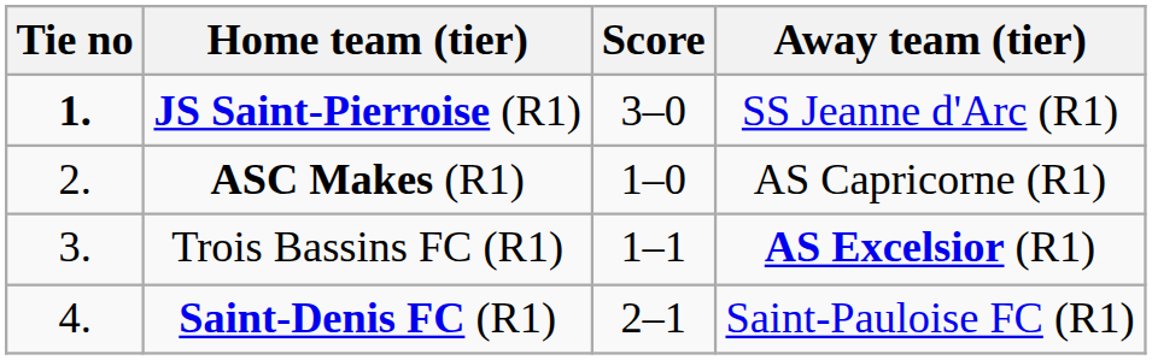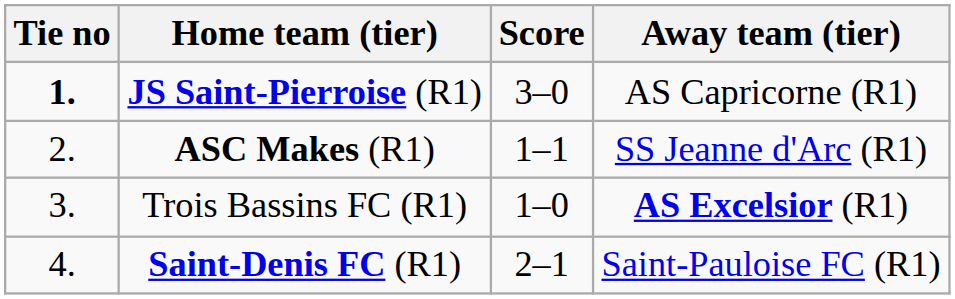JS Saint-Pierroise (R1) | Away team (tier): SS Jeanne d'Arc (R1) -> AS Capricorne (R1)
ASC Makes (R1) | Score: 1–0 -> 1–1
ASC Makes (R1) | Away team (tier): AS Capricorne (R1) -> SS Jeanne d'Arc (R1)
Trois Bassins FC (R1) | Score: 1–1 -> 1–0
